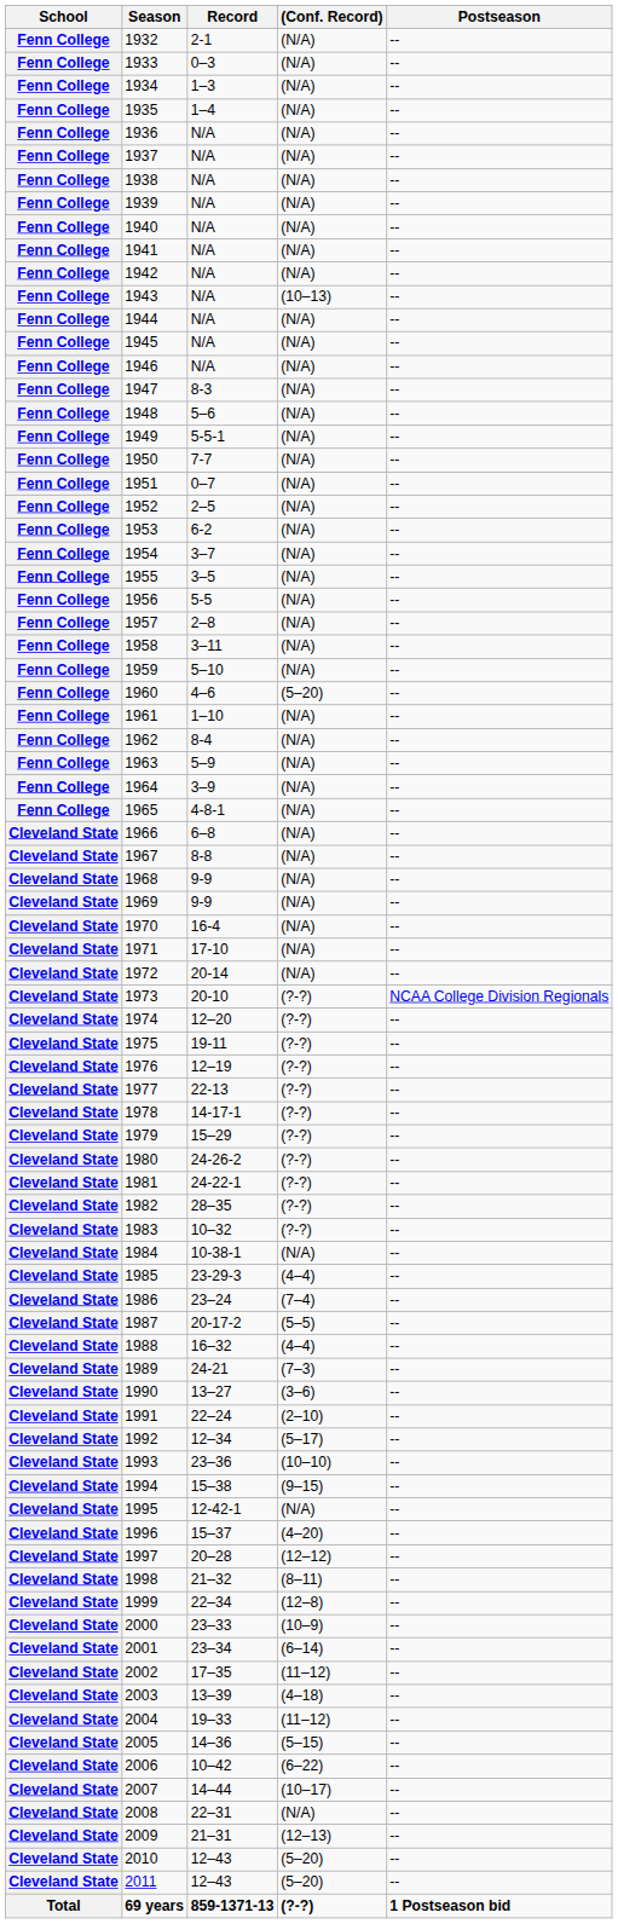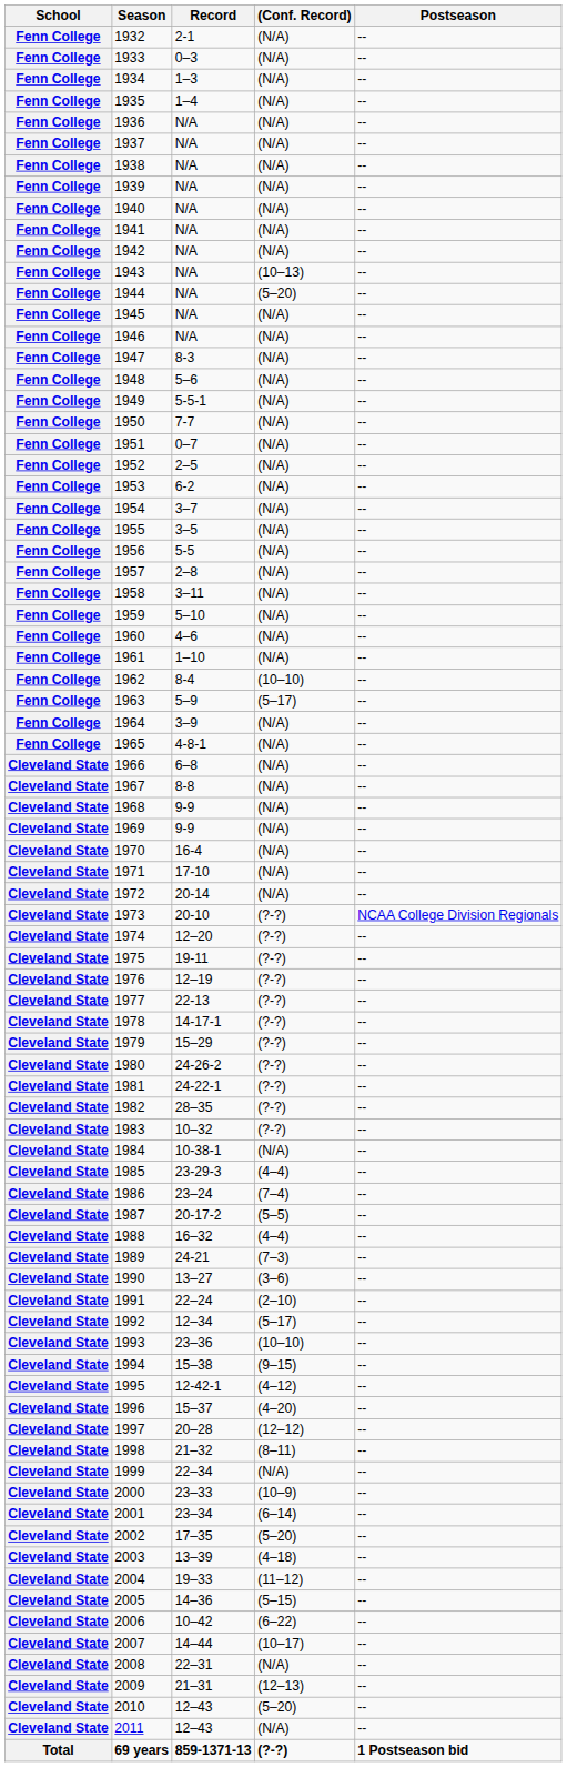1944 | (Conf. Record): (N/A) -> (5–20)
1960 | (Conf. Record): (5–20) -> (N/A)
1962 | (Conf. Record): (N/A) -> (10–10)
1963 | (Conf. Record): (N/A) -> (5–17)
1995 | (Conf. Record): (N/A) -> (4–12)
1999 | (Conf. Record): (12–8) -> (N/A)
2002 | (Conf. Record): (11–12) -> (5–20)
2011 | (Conf. Record): (5–20) -> (N/A)
